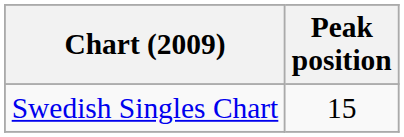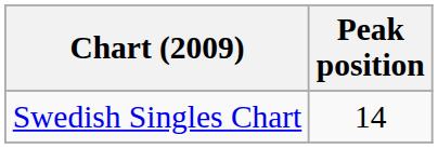Swedish Singles Chart | Peak position: 15 -> 14
